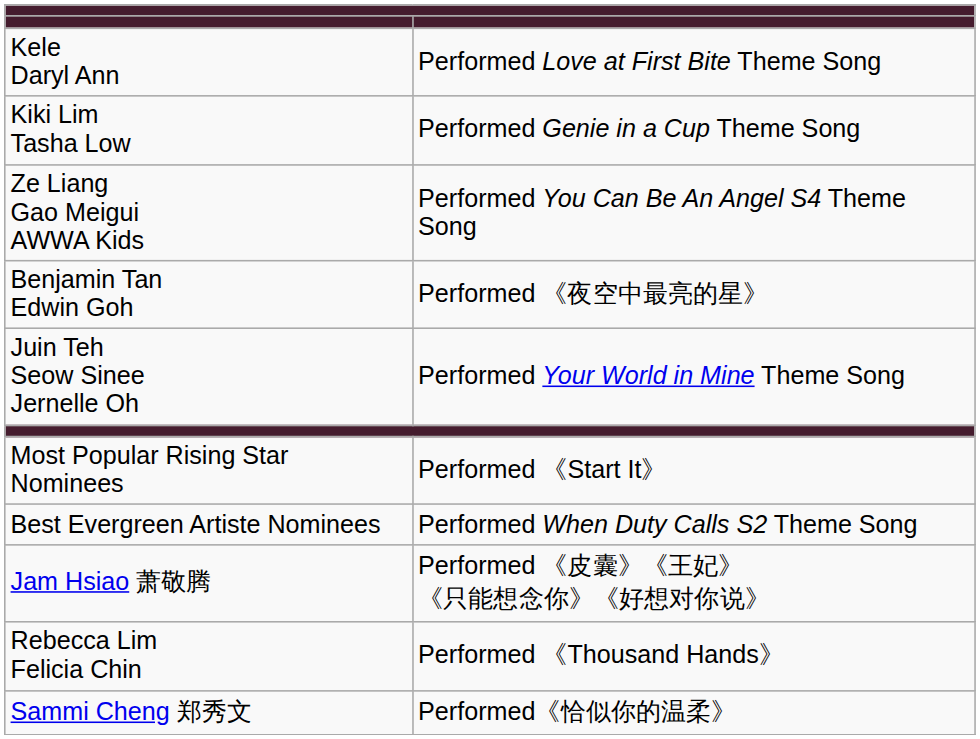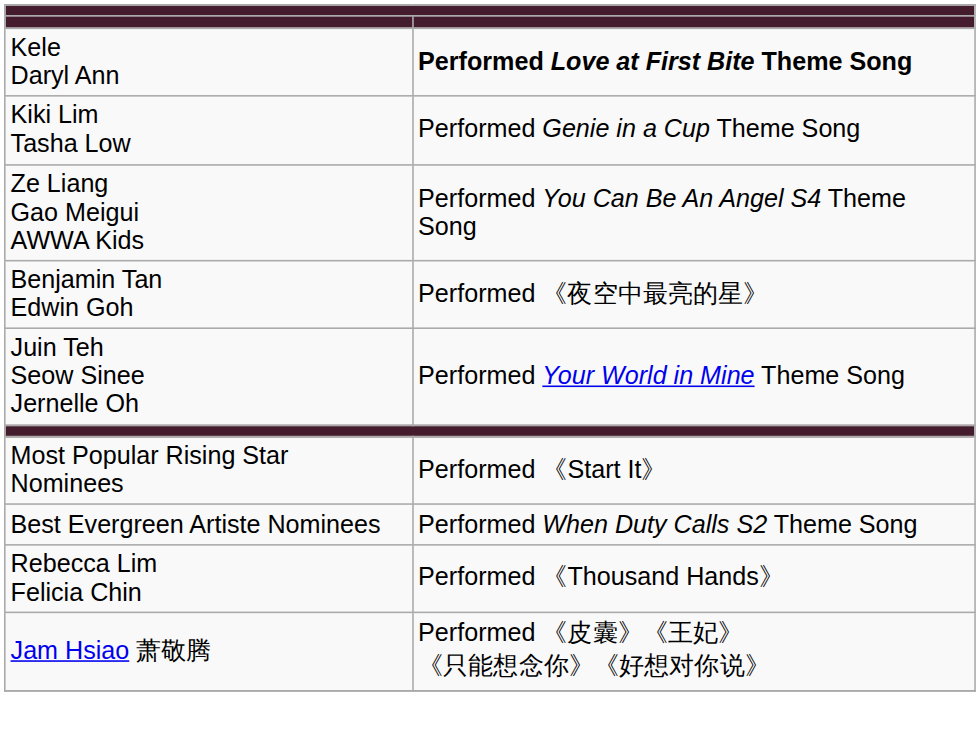Kele Daryl Ann | column 2: normal -> bold
rows swapped: Rebecca Lim Felicia Chin <-> Jam Hsiao 萧敬腾
- row: Sammi Cheng 郑秀文 | Performed《恰似你的温柔》
